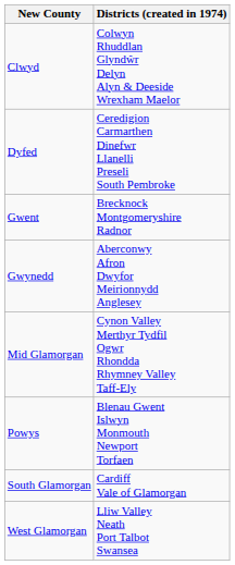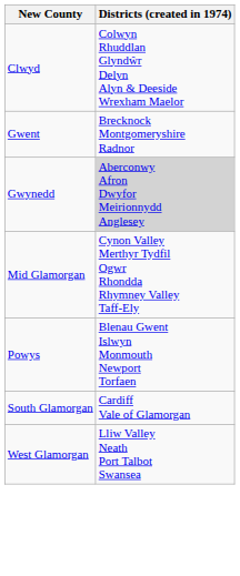- row: Dyfed | Ceredigion Carmarthen Dinefwr Llanelli Preseli South Pembroke
Gwynedd | Districts (created in 1974): no background -> lightgrey background
